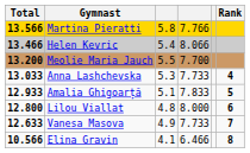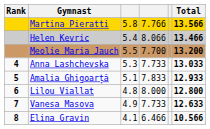columns swapped: Rank <-> Total
